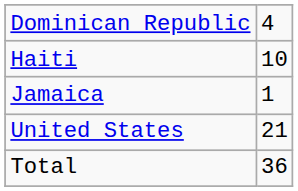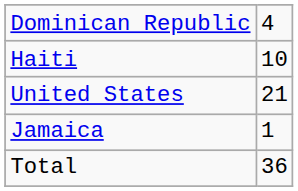rows swapped: Jamaica <-> United States
